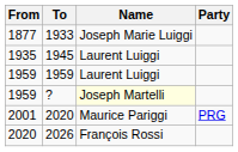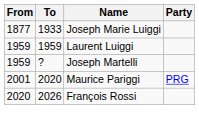- row: 1935 | 1945 | Laurent Luiggi
? | Name: lightyellow background -> no background
